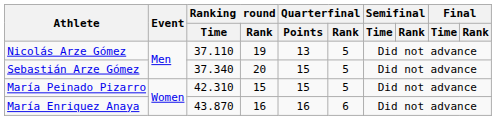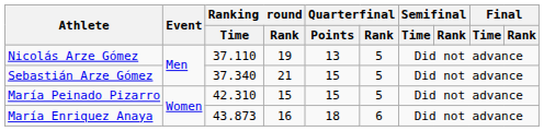Sebastián Arze Gómez | Ranking round / Rank: 20 -> 21
María Enriquez Anaya | Ranking round / Time: 43.870 -> 43.873
María Enriquez Anaya | Quarterfinal / Points: 16 -> 18
